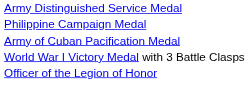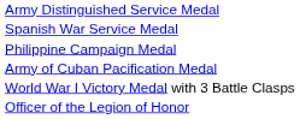+ row: Spanish War Service Medal
